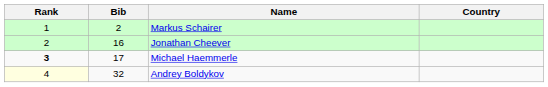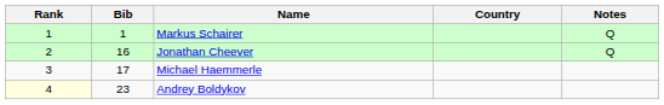+ column: Notes | Q | Q
Markus Schairer | Bib: 2 -> 1
Michael Haemmerle | Rank: bold -> normal
Andrey Boldykov | Bib: 32 -> 23
